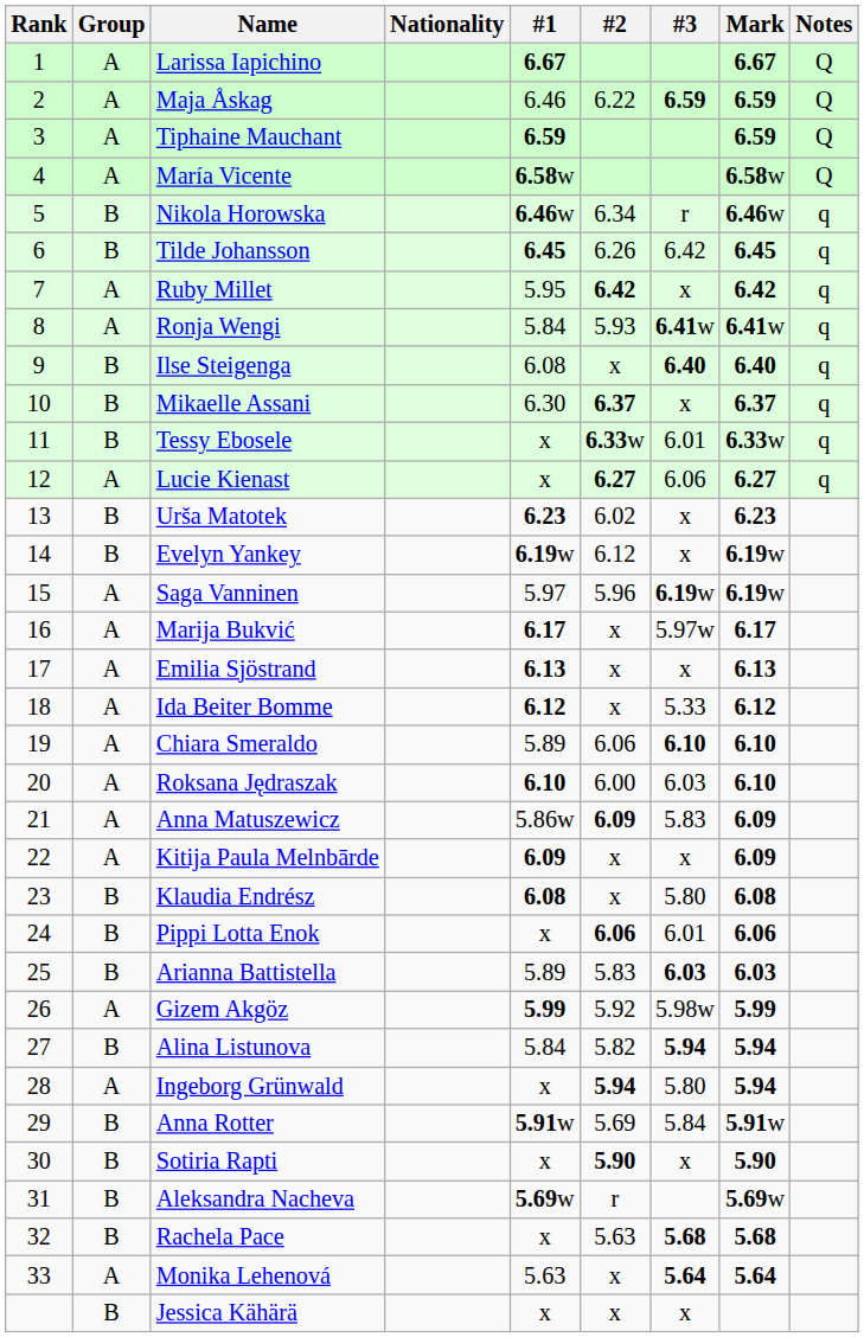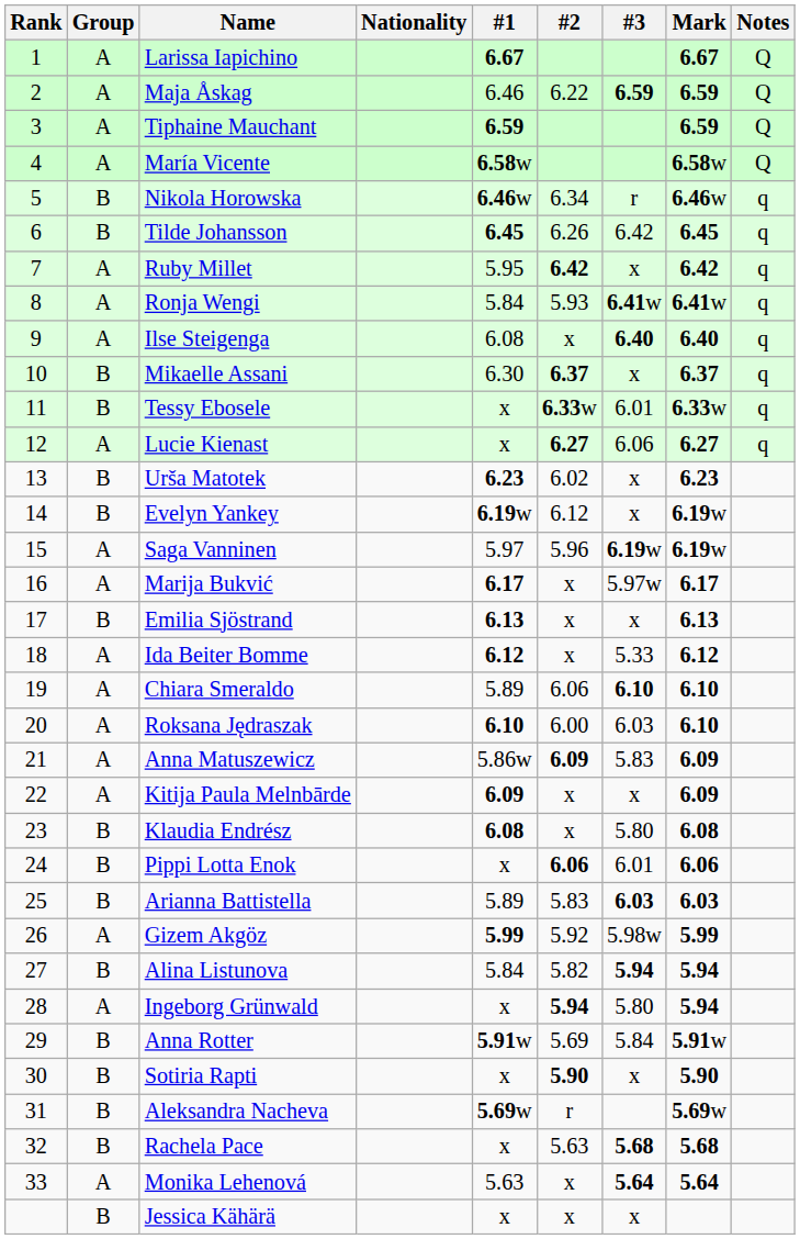Ilse Steigenga | Group: B -> A
Emilia Sjöstrand | Group: A -> B
